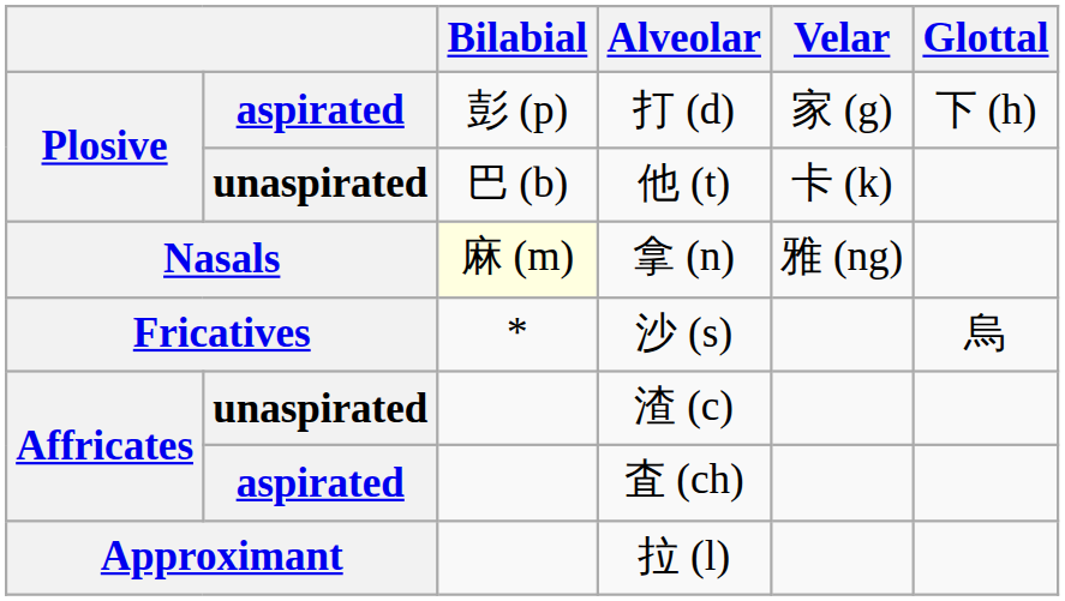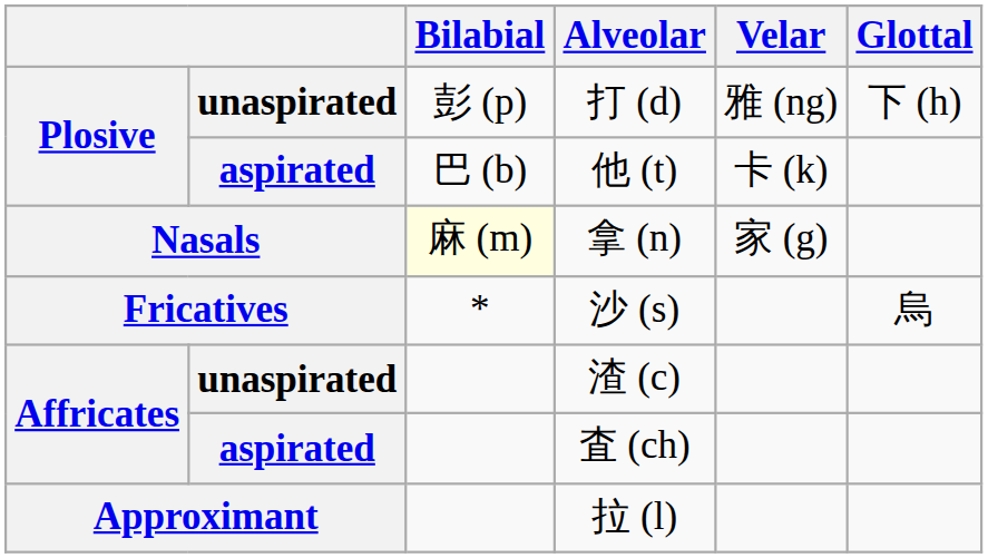打 (d) | column 2: aspirated -> unaspirated
打 (d) | Velar: 家 (g) -> 雅 (ng)
他 (t) | column 2: unaspirated -> aspirated
拿 (n) | Velar: 雅 (ng) -> 家 (g)
